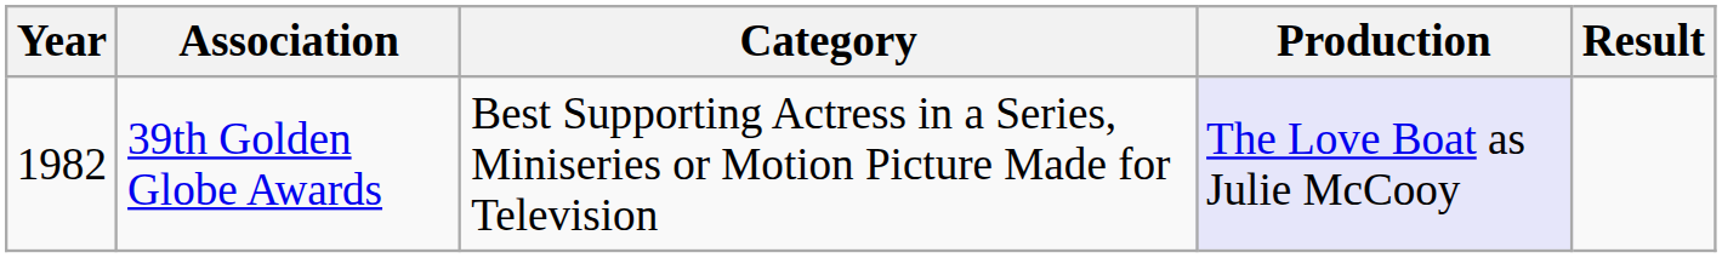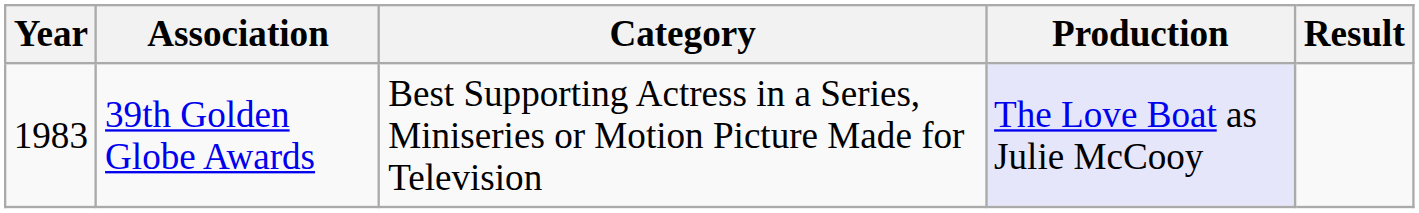39th Golden Globe Awards | Year: 1982 -> 1983
